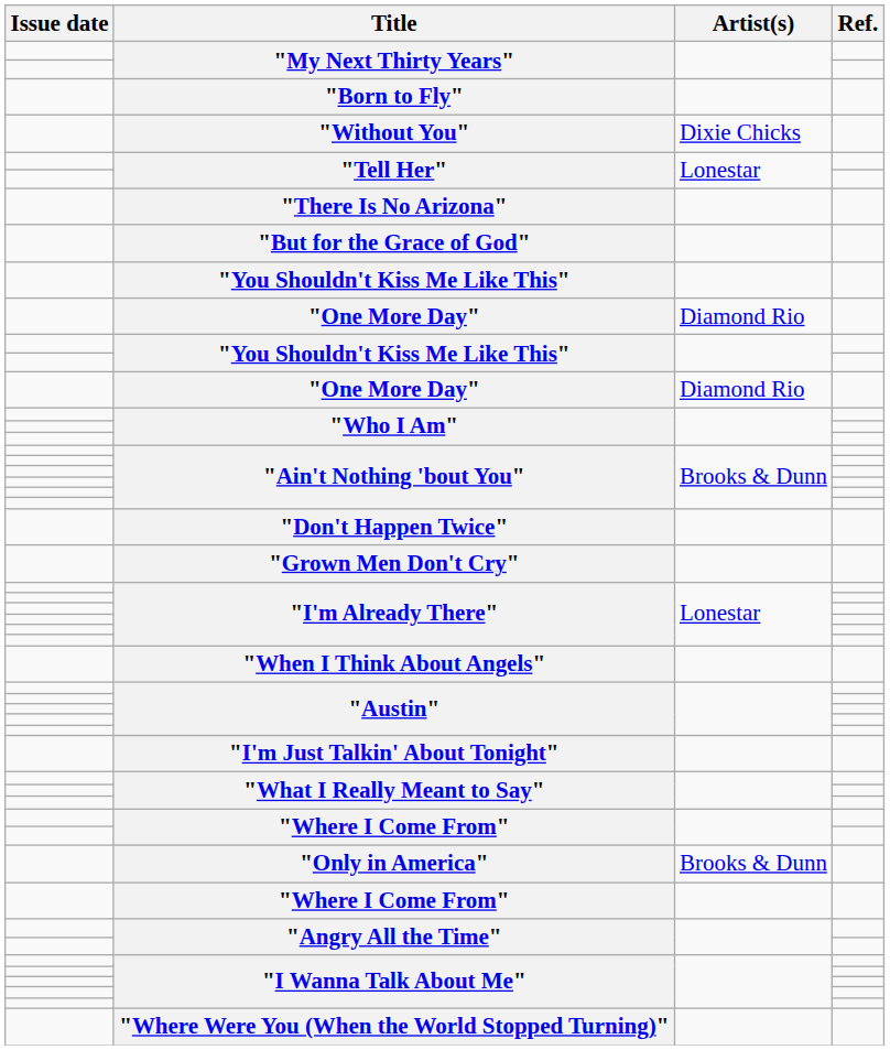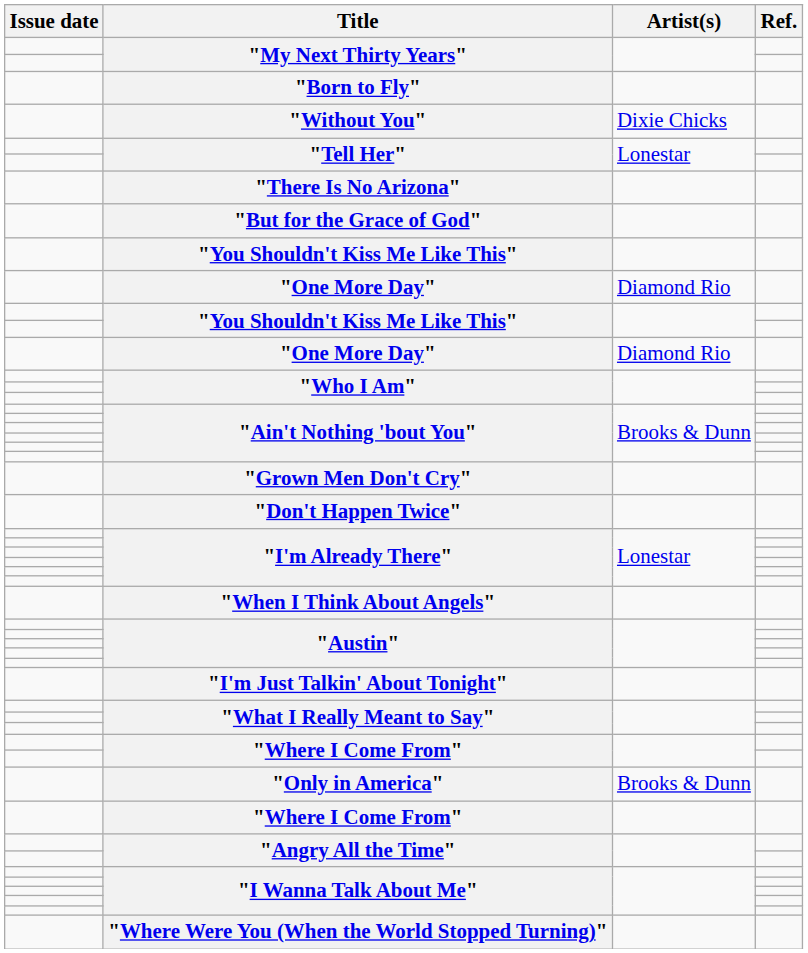rows swapped: "Don't Happen Twice" <-> "Grown Men Don't Cry"
